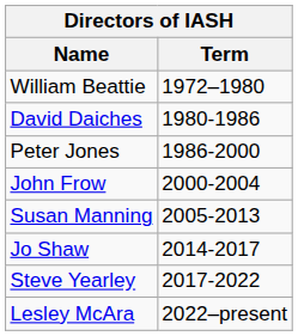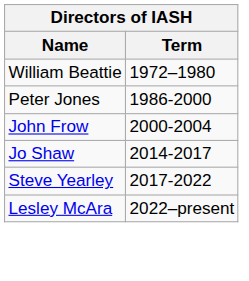- row: David Daiches | 1980-1986
- row: Susan Manning | 2005-2013
